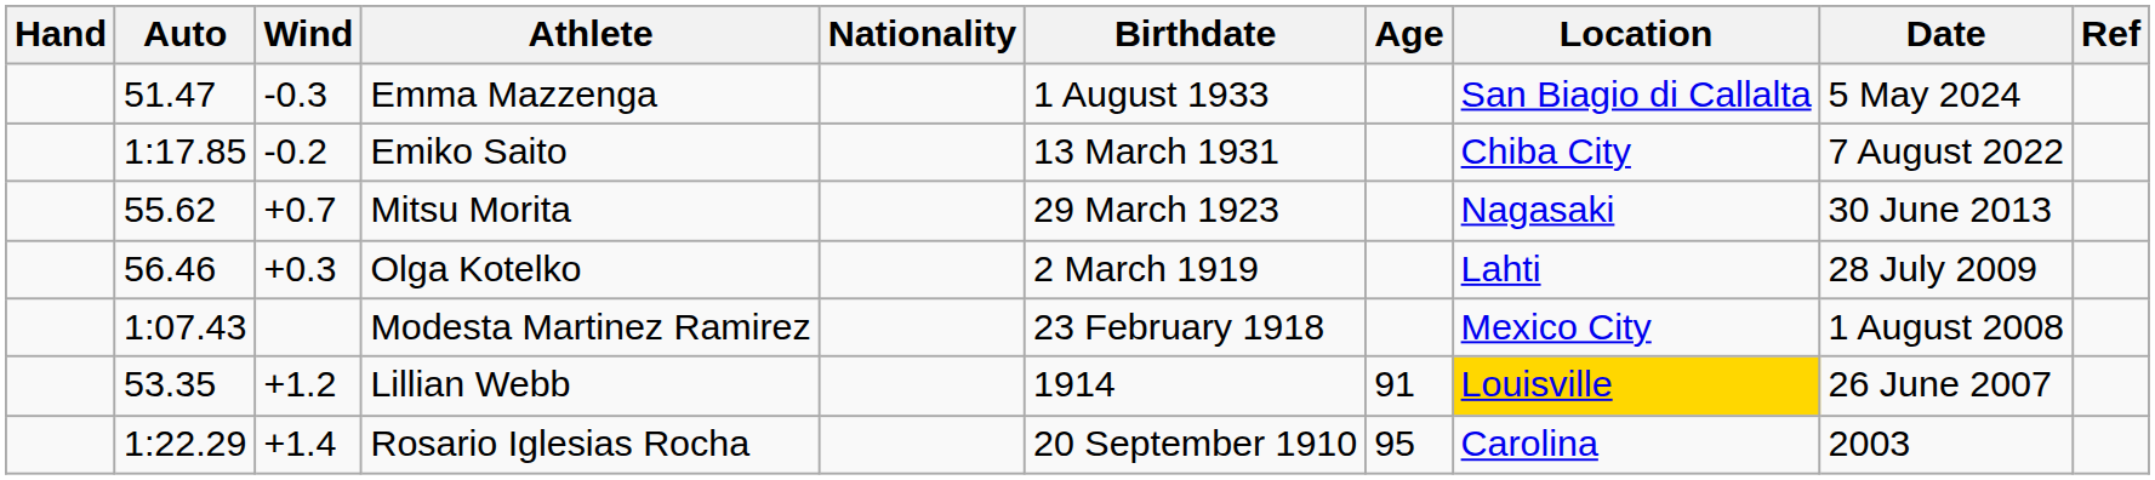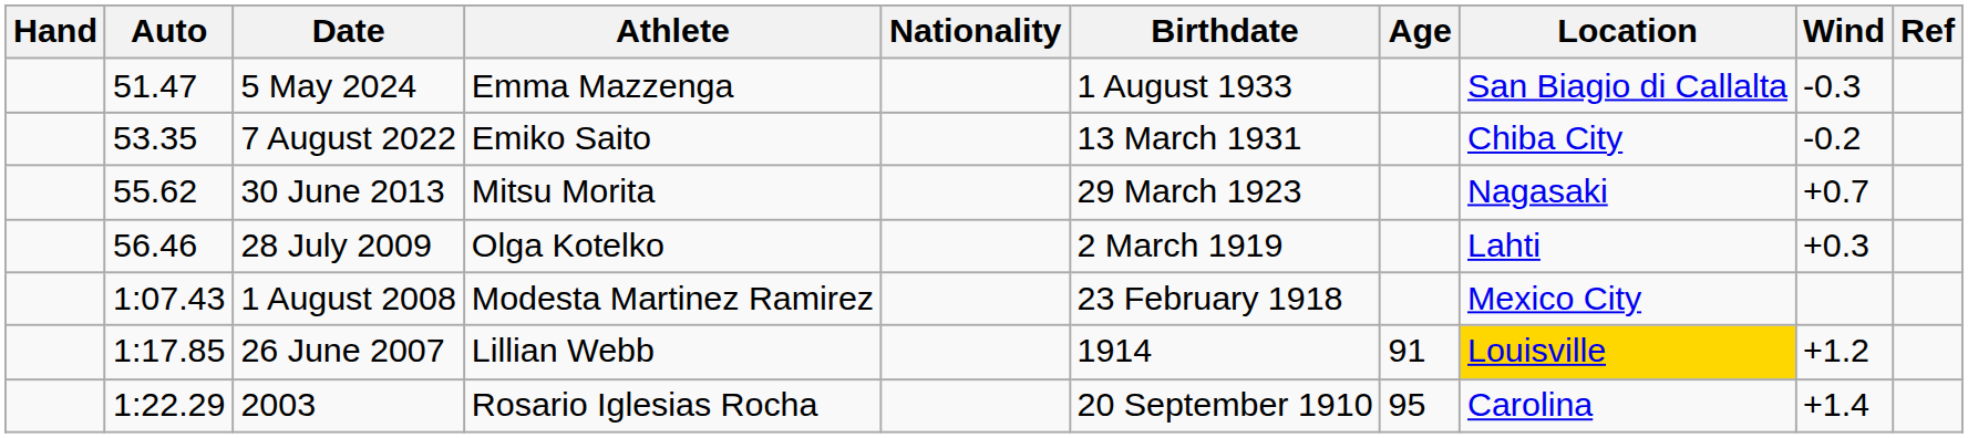columns swapped: Wind <-> Date
Emiko Saito | Auto: 1:17.85 -> 53.35
Lillian Webb | Auto: 53.35 -> 1:17.85
